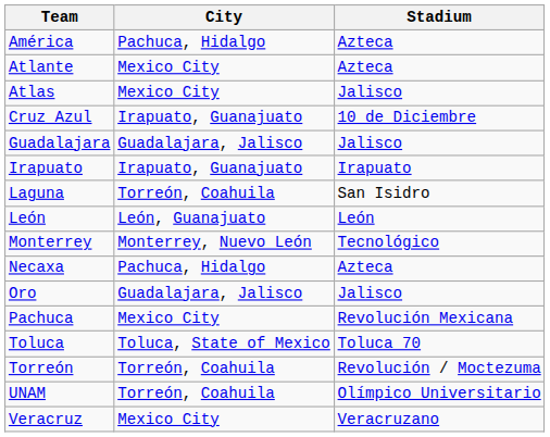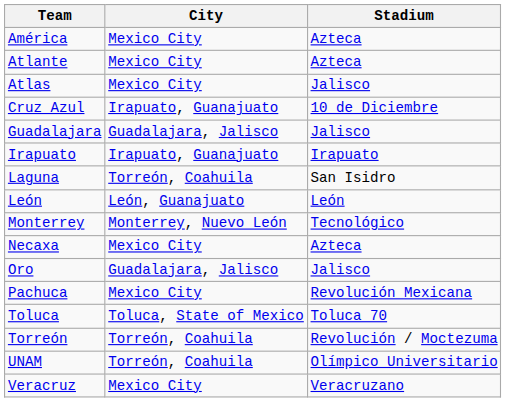América | City: Pachuca, Hidalgo -> Mexico City
Necaxa | City: Pachuca, Hidalgo -> Mexico City
